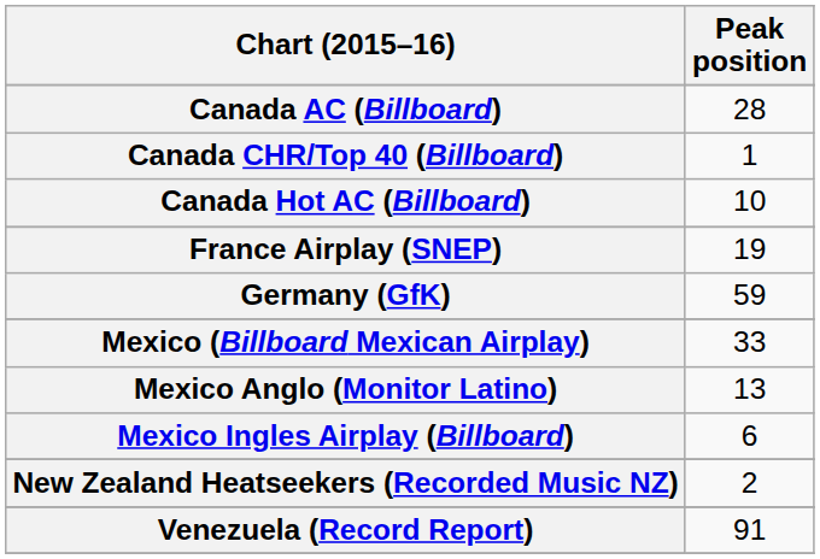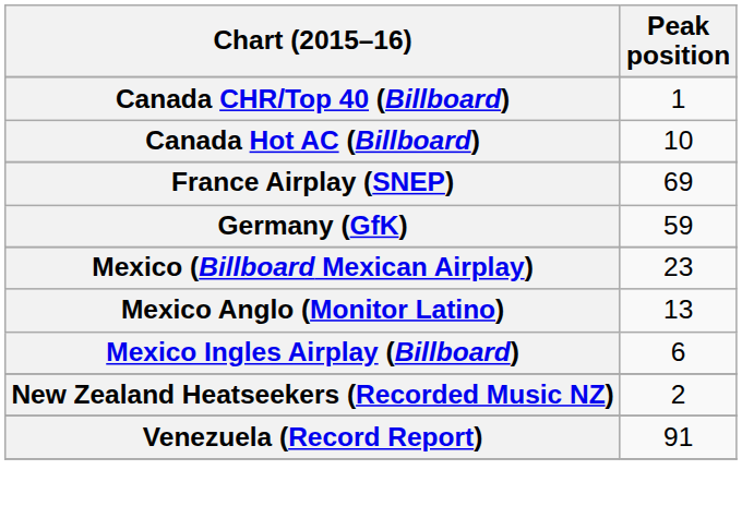- row: Canada AC (Billboard) | 28
France Airplay (SNEP) | Peak position: 19 -> 69
Mexico (Billboard Mexican Airplay) | Peak position: 33 -> 23
